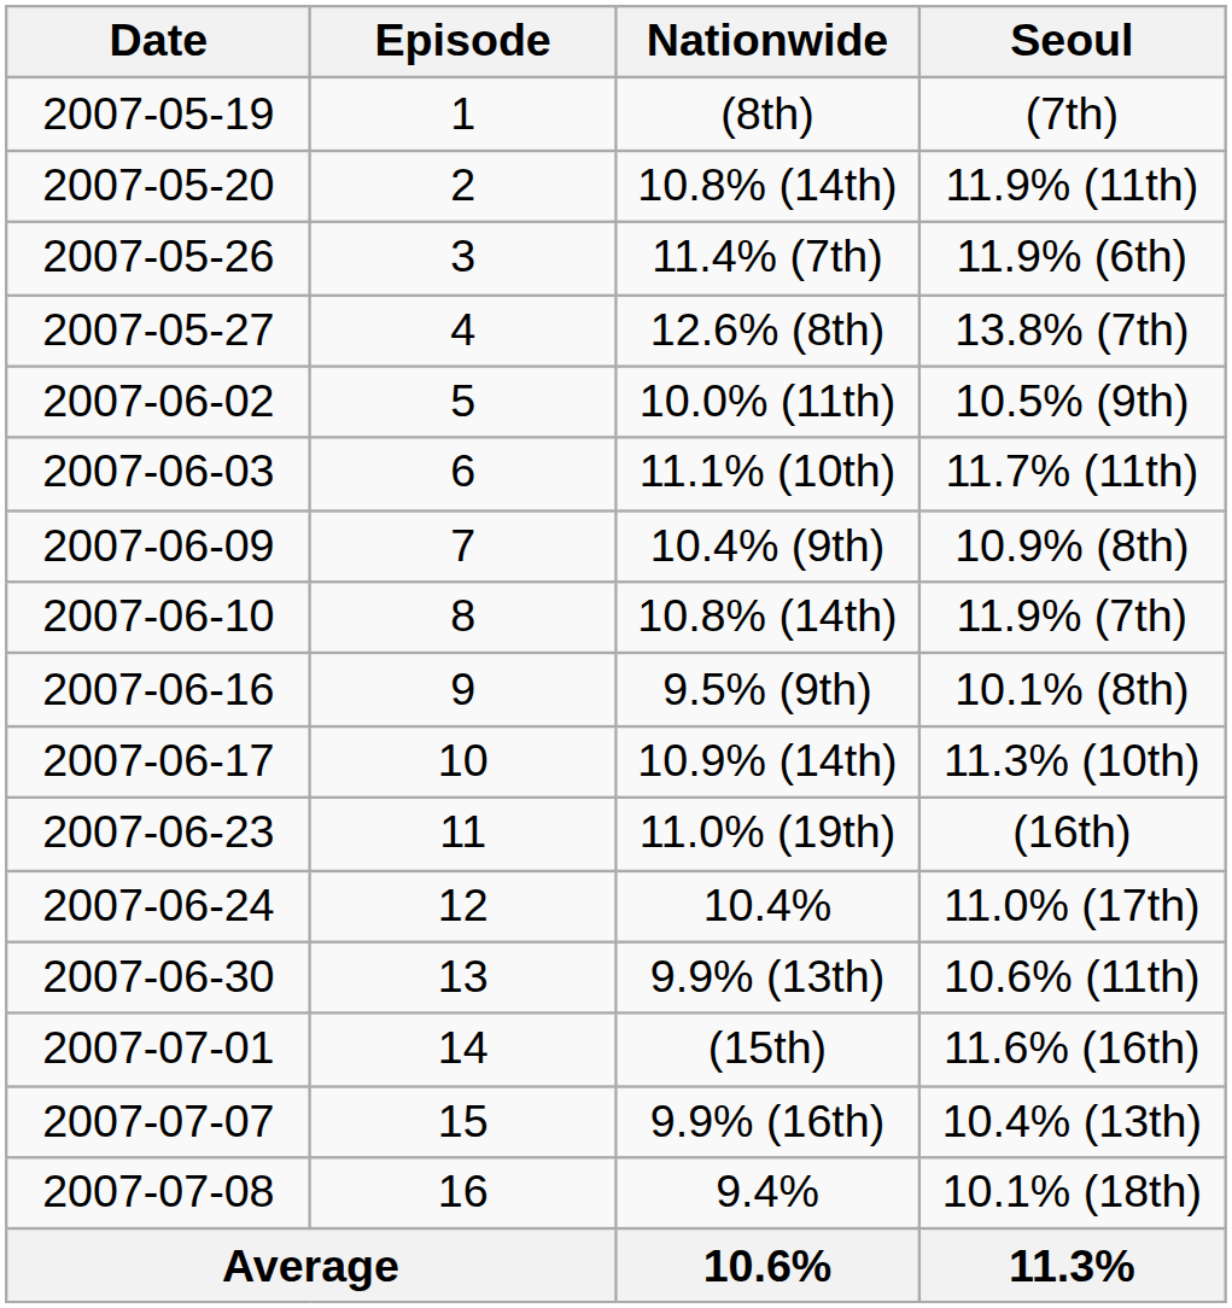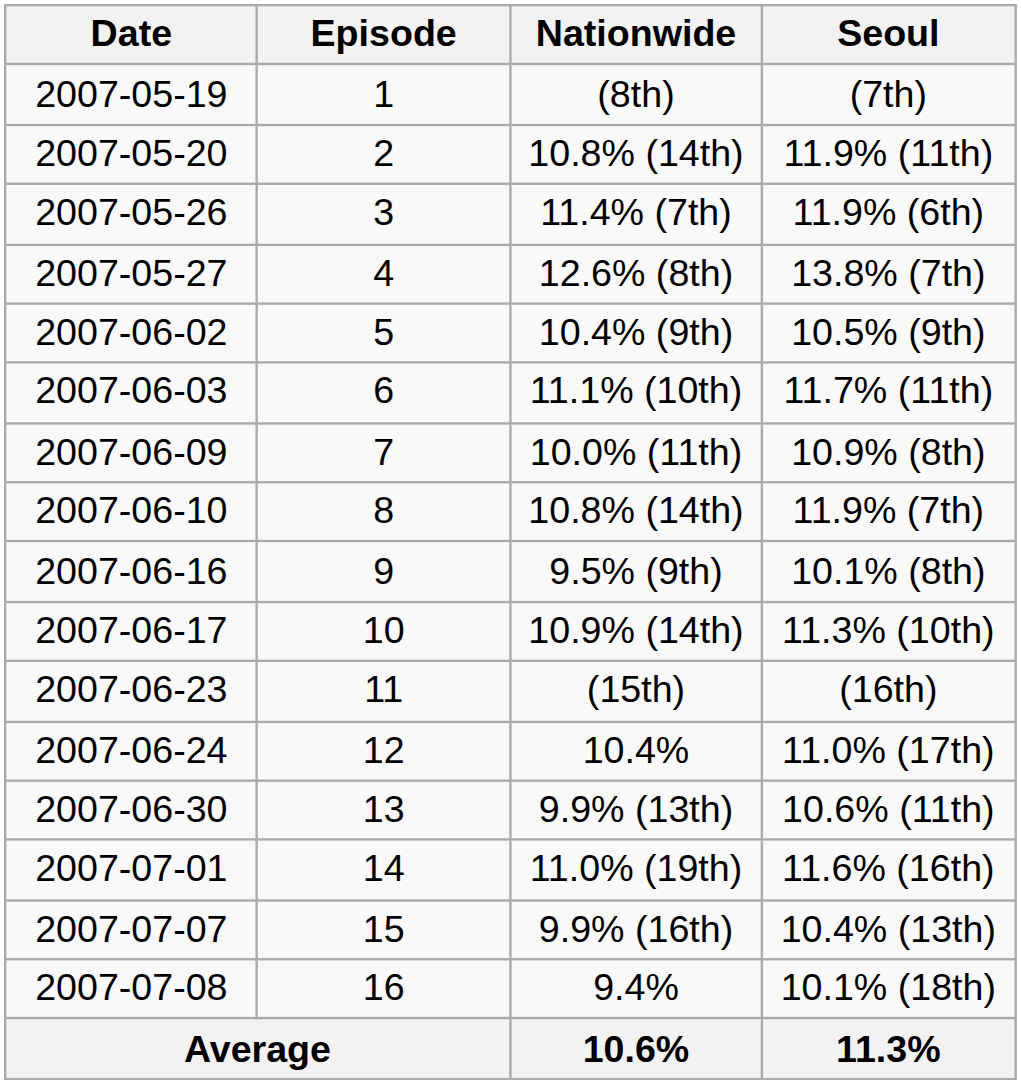10.5% (9th) | Nationwide: 10.0% (11th) -> 10.4% (9th)
10.9% (8th) | Nationwide: 10.4% (9th) -> 10.0% (11th)
(16th) | Nationwide: 11.0% (19th) -> (15th)
11.6% (16th) | Nationwide: (15th) -> 11.0% (19th)
